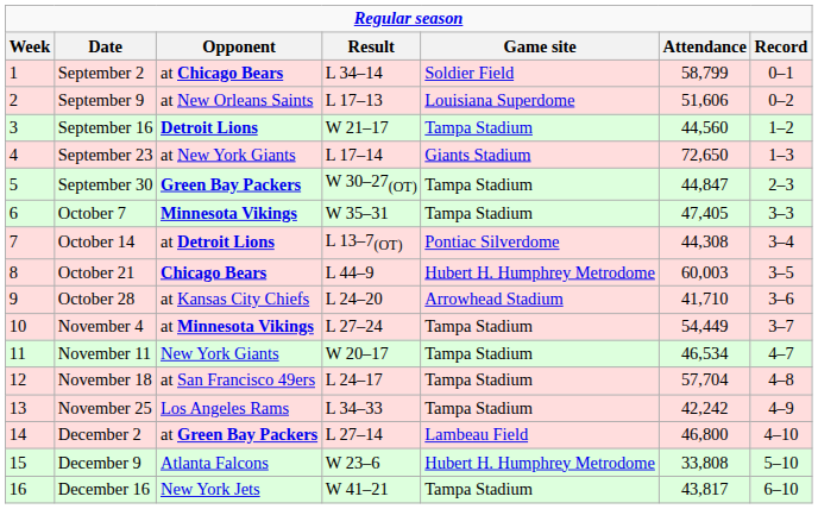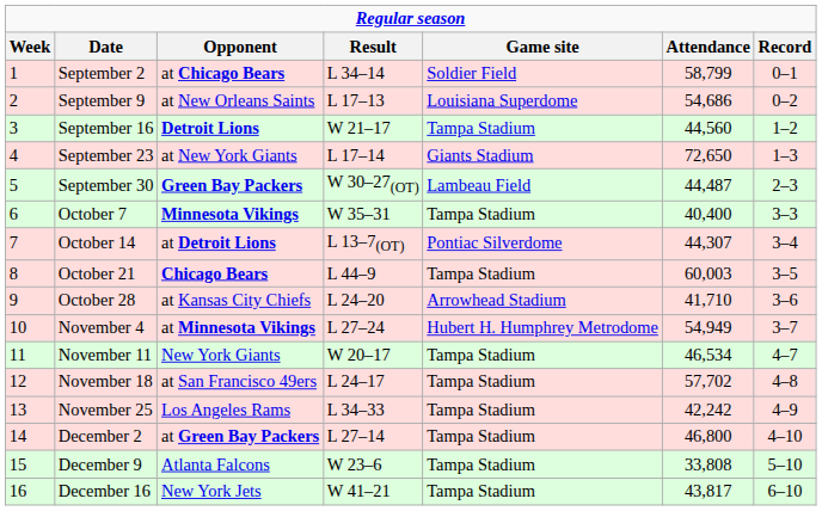September 9 | Attendance: 51,606 -> 54,686
September 30 | Game site: Tampa Stadium -> Lambeau Field
September 30 | Attendance: 44,847 -> 44,487
October 7 | Attendance: 47,405 -> 40,400
October 14 | Attendance: 44,308 -> 44,307
October 21 | Game site: Hubert H. Humphrey Metrodome -> Tampa Stadium
November 4 | Game site: Tampa Stadium -> Hubert H. Humphrey Metrodome
November 4 | Attendance: 54,449 -> 54,949
November 18 | Attendance: 57,704 -> 57,702
December 2 | Game site: Lambeau Field -> Tampa Stadium
December 9 | Game site: Hubert H. Humphrey Metrodome -> Tampa Stadium
